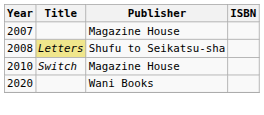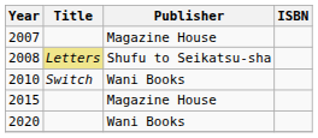2010 | Publisher: Magazine House -> Wani Books
+ row: 2015 | Magazine House
